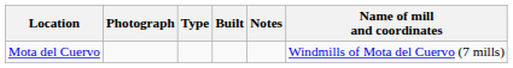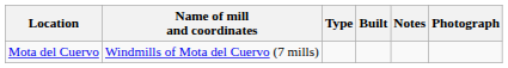columns swapped: Name of mill and coordinates <-> Photograph
